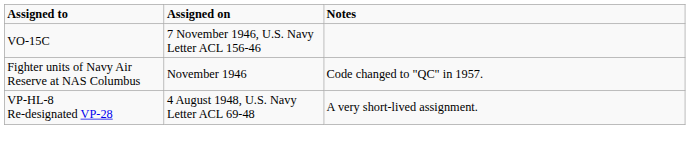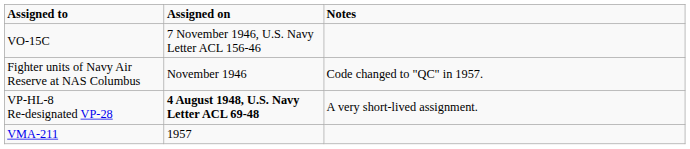VP-HL-8 Re-designated VP-28 | Assigned on: normal -> bold
+ row: VMA-211 | 1957
